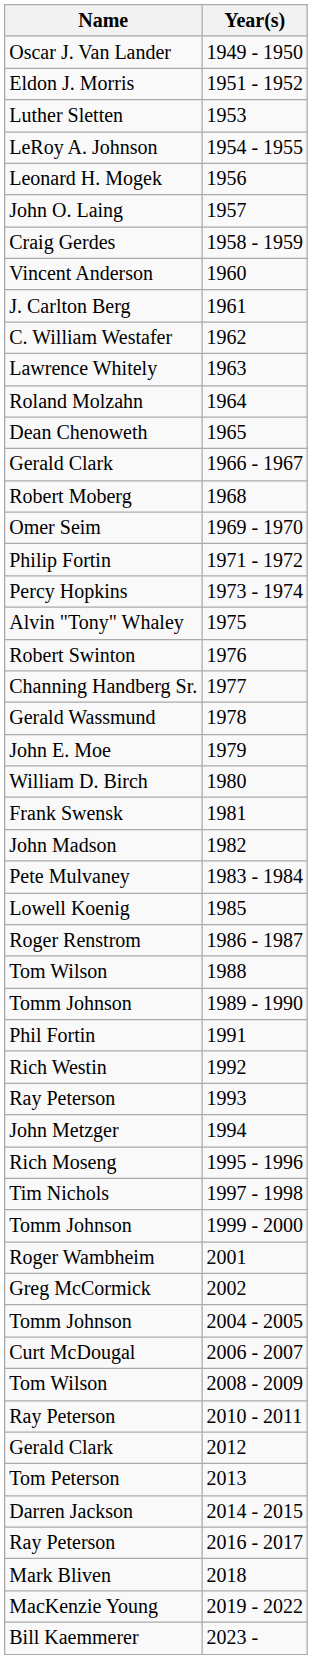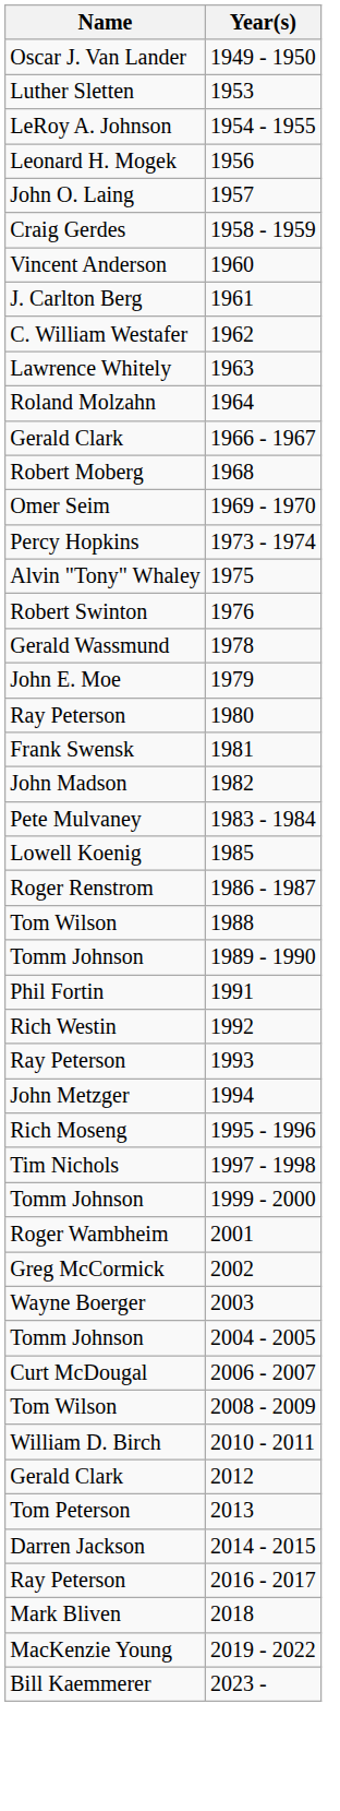- row: Eldon J. Morris | 1951 - 1952
- row: Dean Chenoweth | 1965
- row: Philip Fortin | 1971 - 1972
- row: Channing Handberg Sr. | 1977
1980 | Name: William D. Birch -> Ray Peterson
+ row: Wayne Boerger | 2003
2010 - 2011 | Name: Ray Peterson -> William D. Birch
